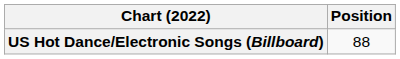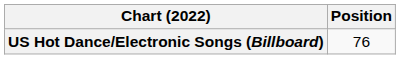US Hot Dance/Electronic Songs (Billboard) | Position: 88 -> 76
